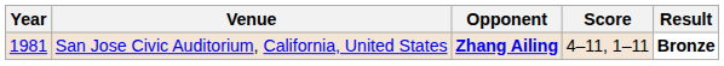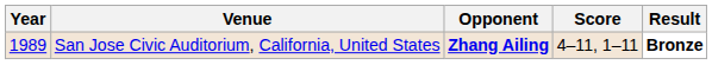San Jose Civic Auditorium, California, United States | Year: 1981 -> 1989
